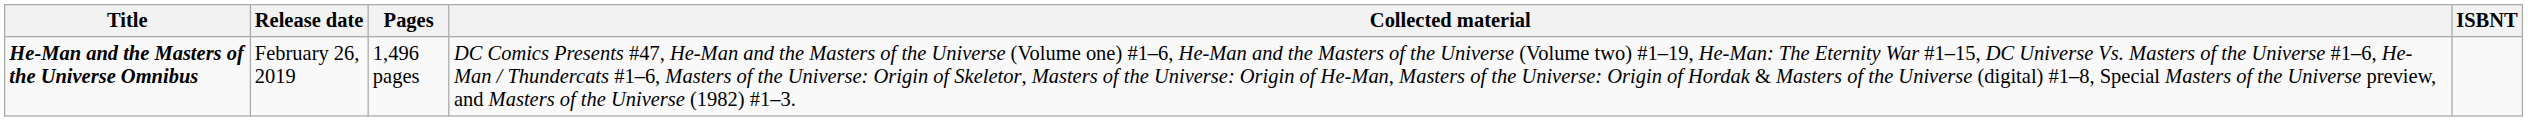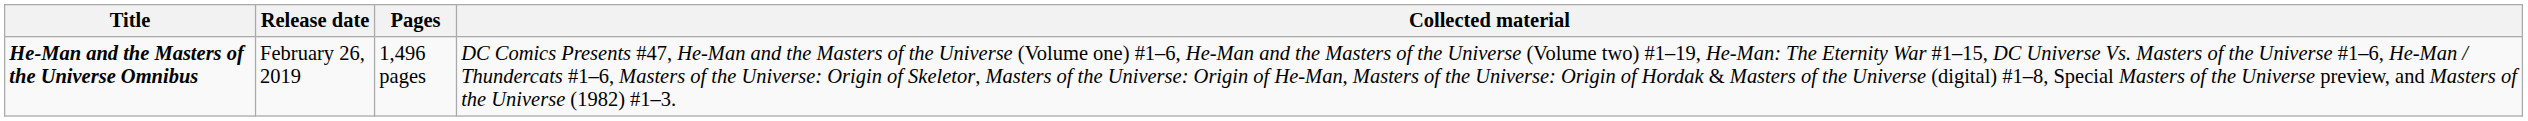- column: ISBNT
